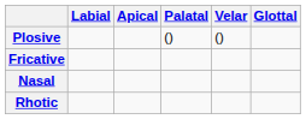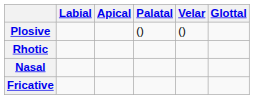rows swapped: Fricative <-> Rhotic
